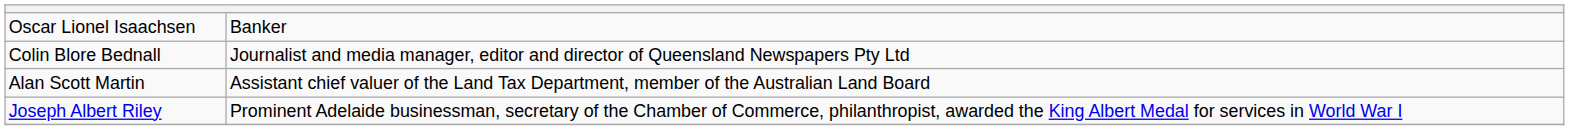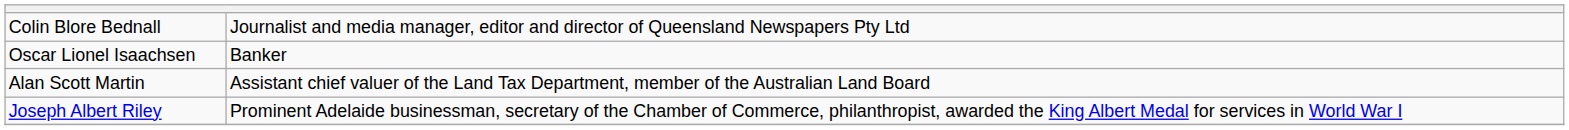rows swapped: Colin Blore Bednall <-> Oscar Lionel Isaachsen
